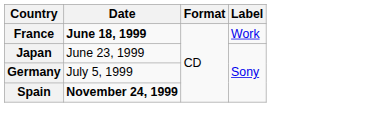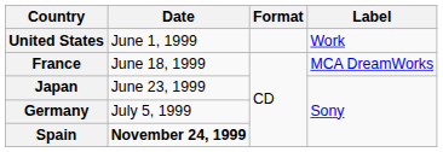+ row: United States | June 1, 1999 | Work
France | Date: bold -> normal
France | Label: Work -> MCA DreamWorks
